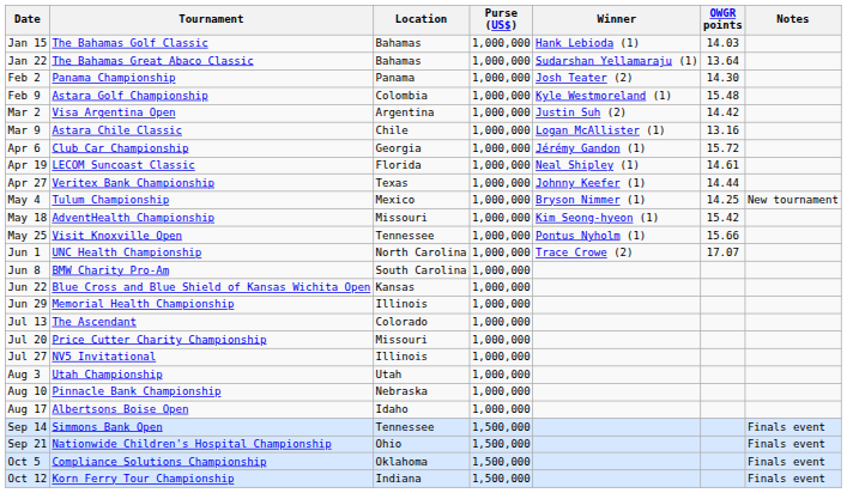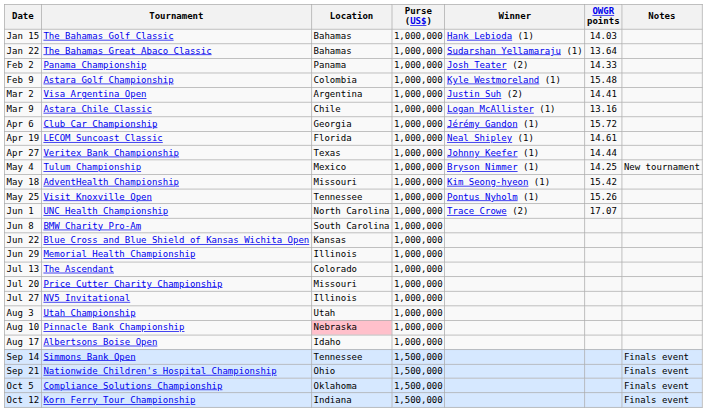Feb 2 | OWGR points: 14.30 -> 14.33
Mar 2 | OWGR points: 14.42 -> 14.41
May 25 | OWGR points: 15.66 -> 15.26
Aug 10 | Location: no background -> pink background
